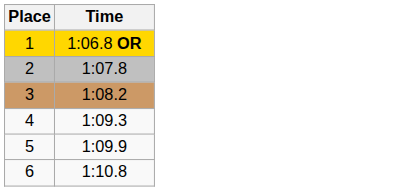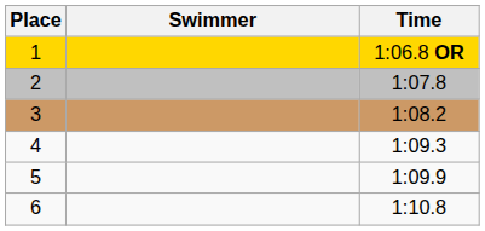+ column: Swimmer
